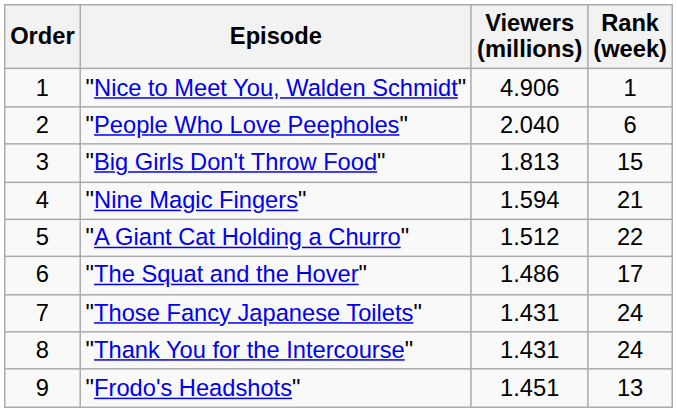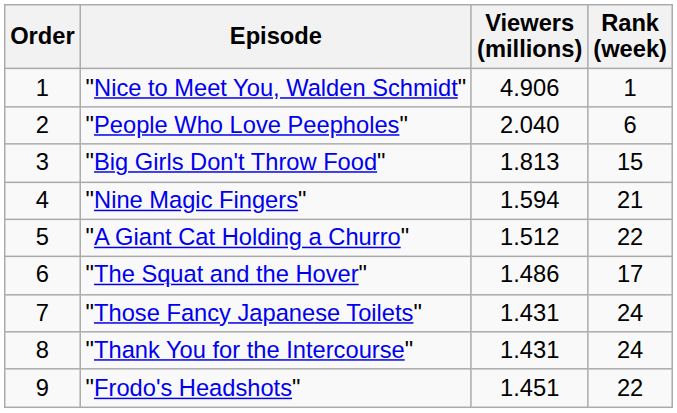"Frodo's Headshots" | Rank (week): 13 -> 22
